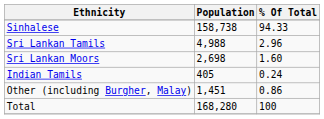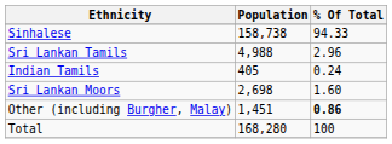rows swapped: Indian Tamils <-> Sri Lankan Moors
Other (including Burgher, Malay) | % Of Total: normal -> bold
